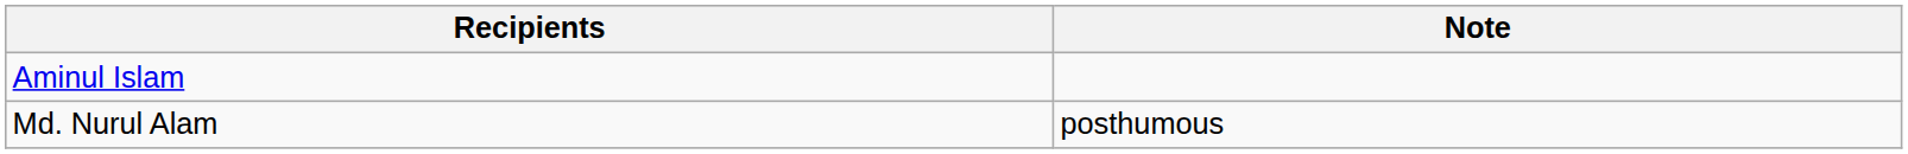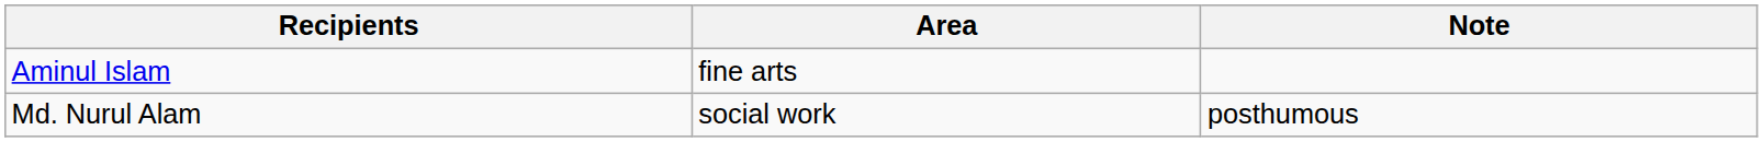+ column: Area | fine arts | social work
